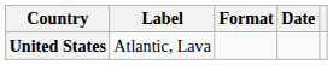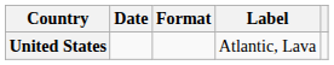columns swapped: Date <-> Label
